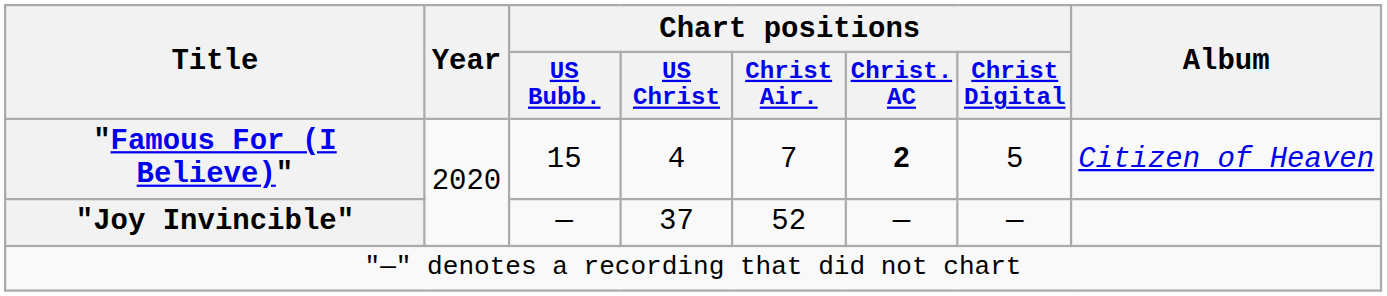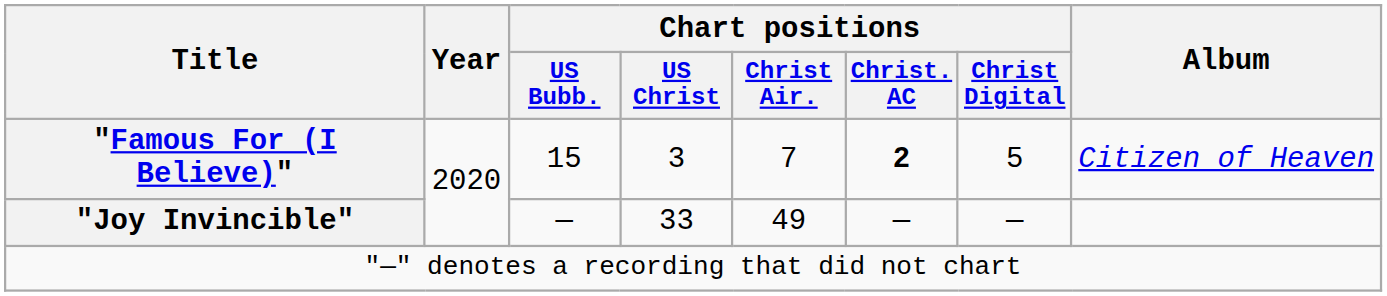"Famous For (I Believe)" | Chart positions / US Christ: 4 -> 3
"Joy Invincible" | Chart positions / US Christ: 37 -> 33
"Joy Invincible" | Chart positions / Christ Air.: 52 -> 49
